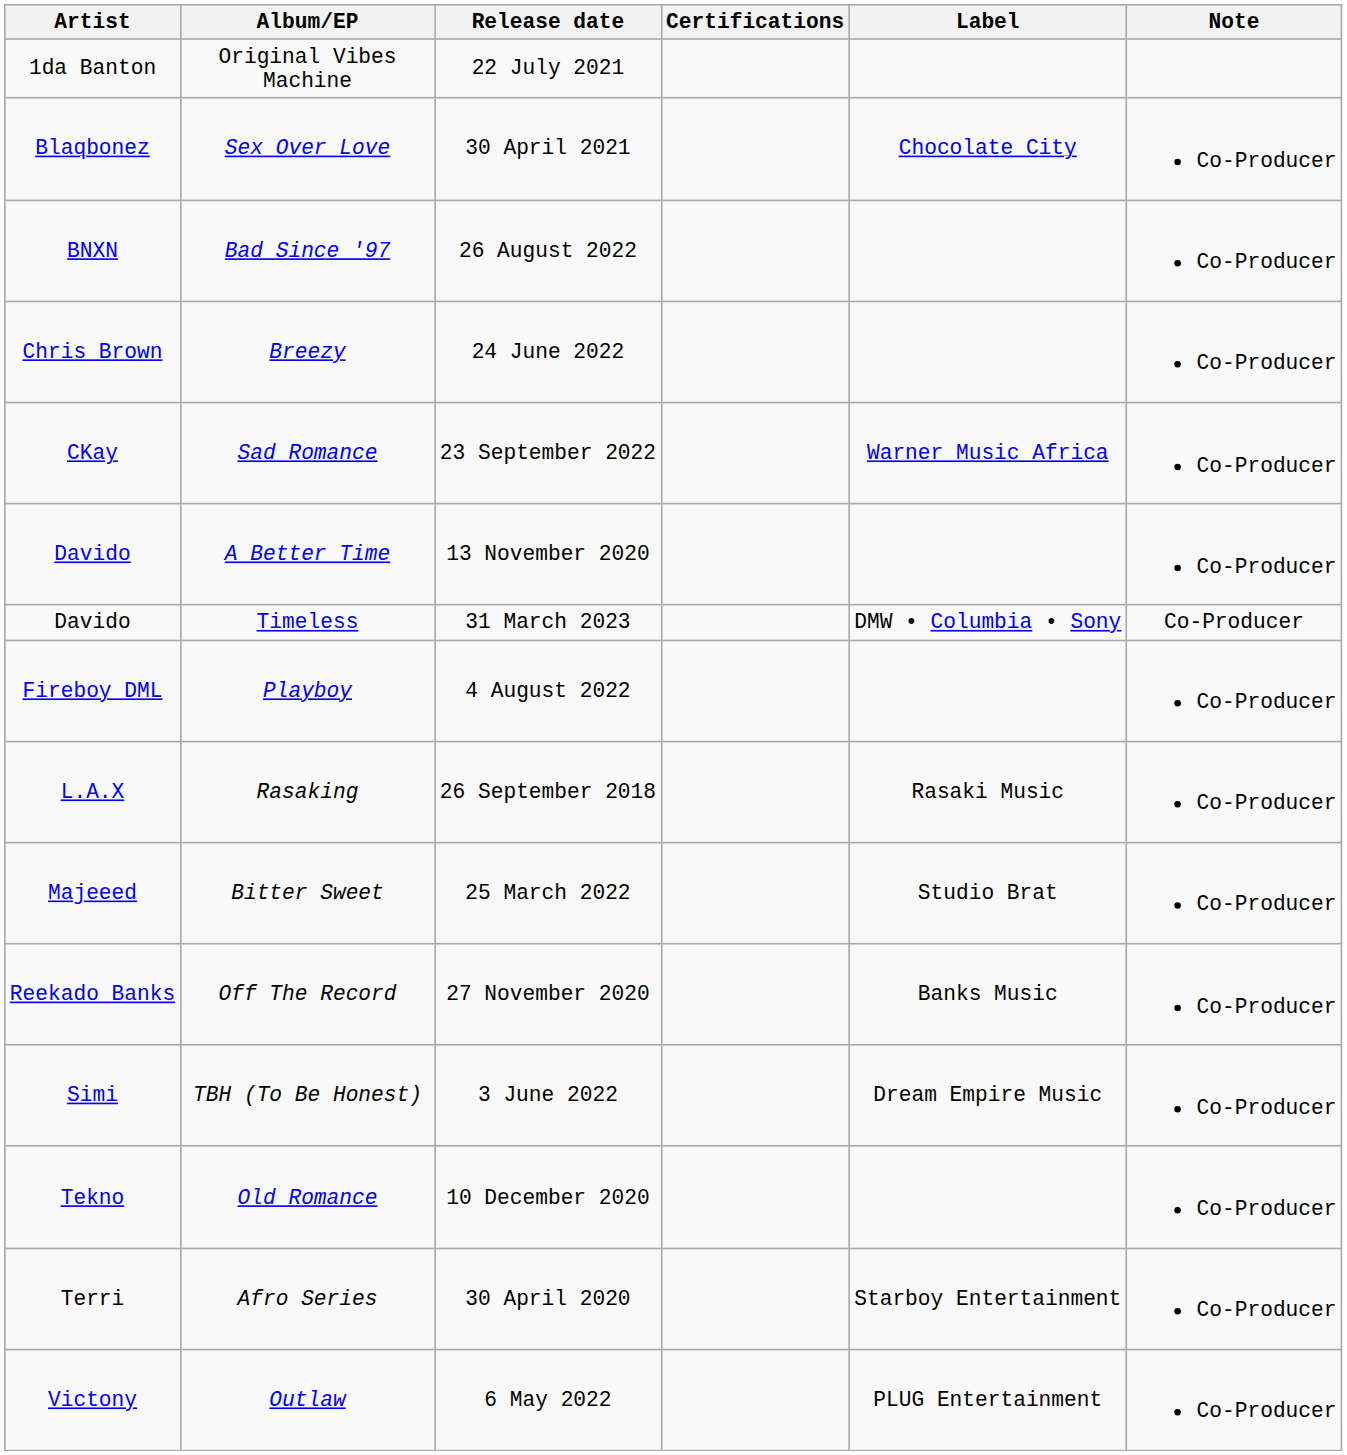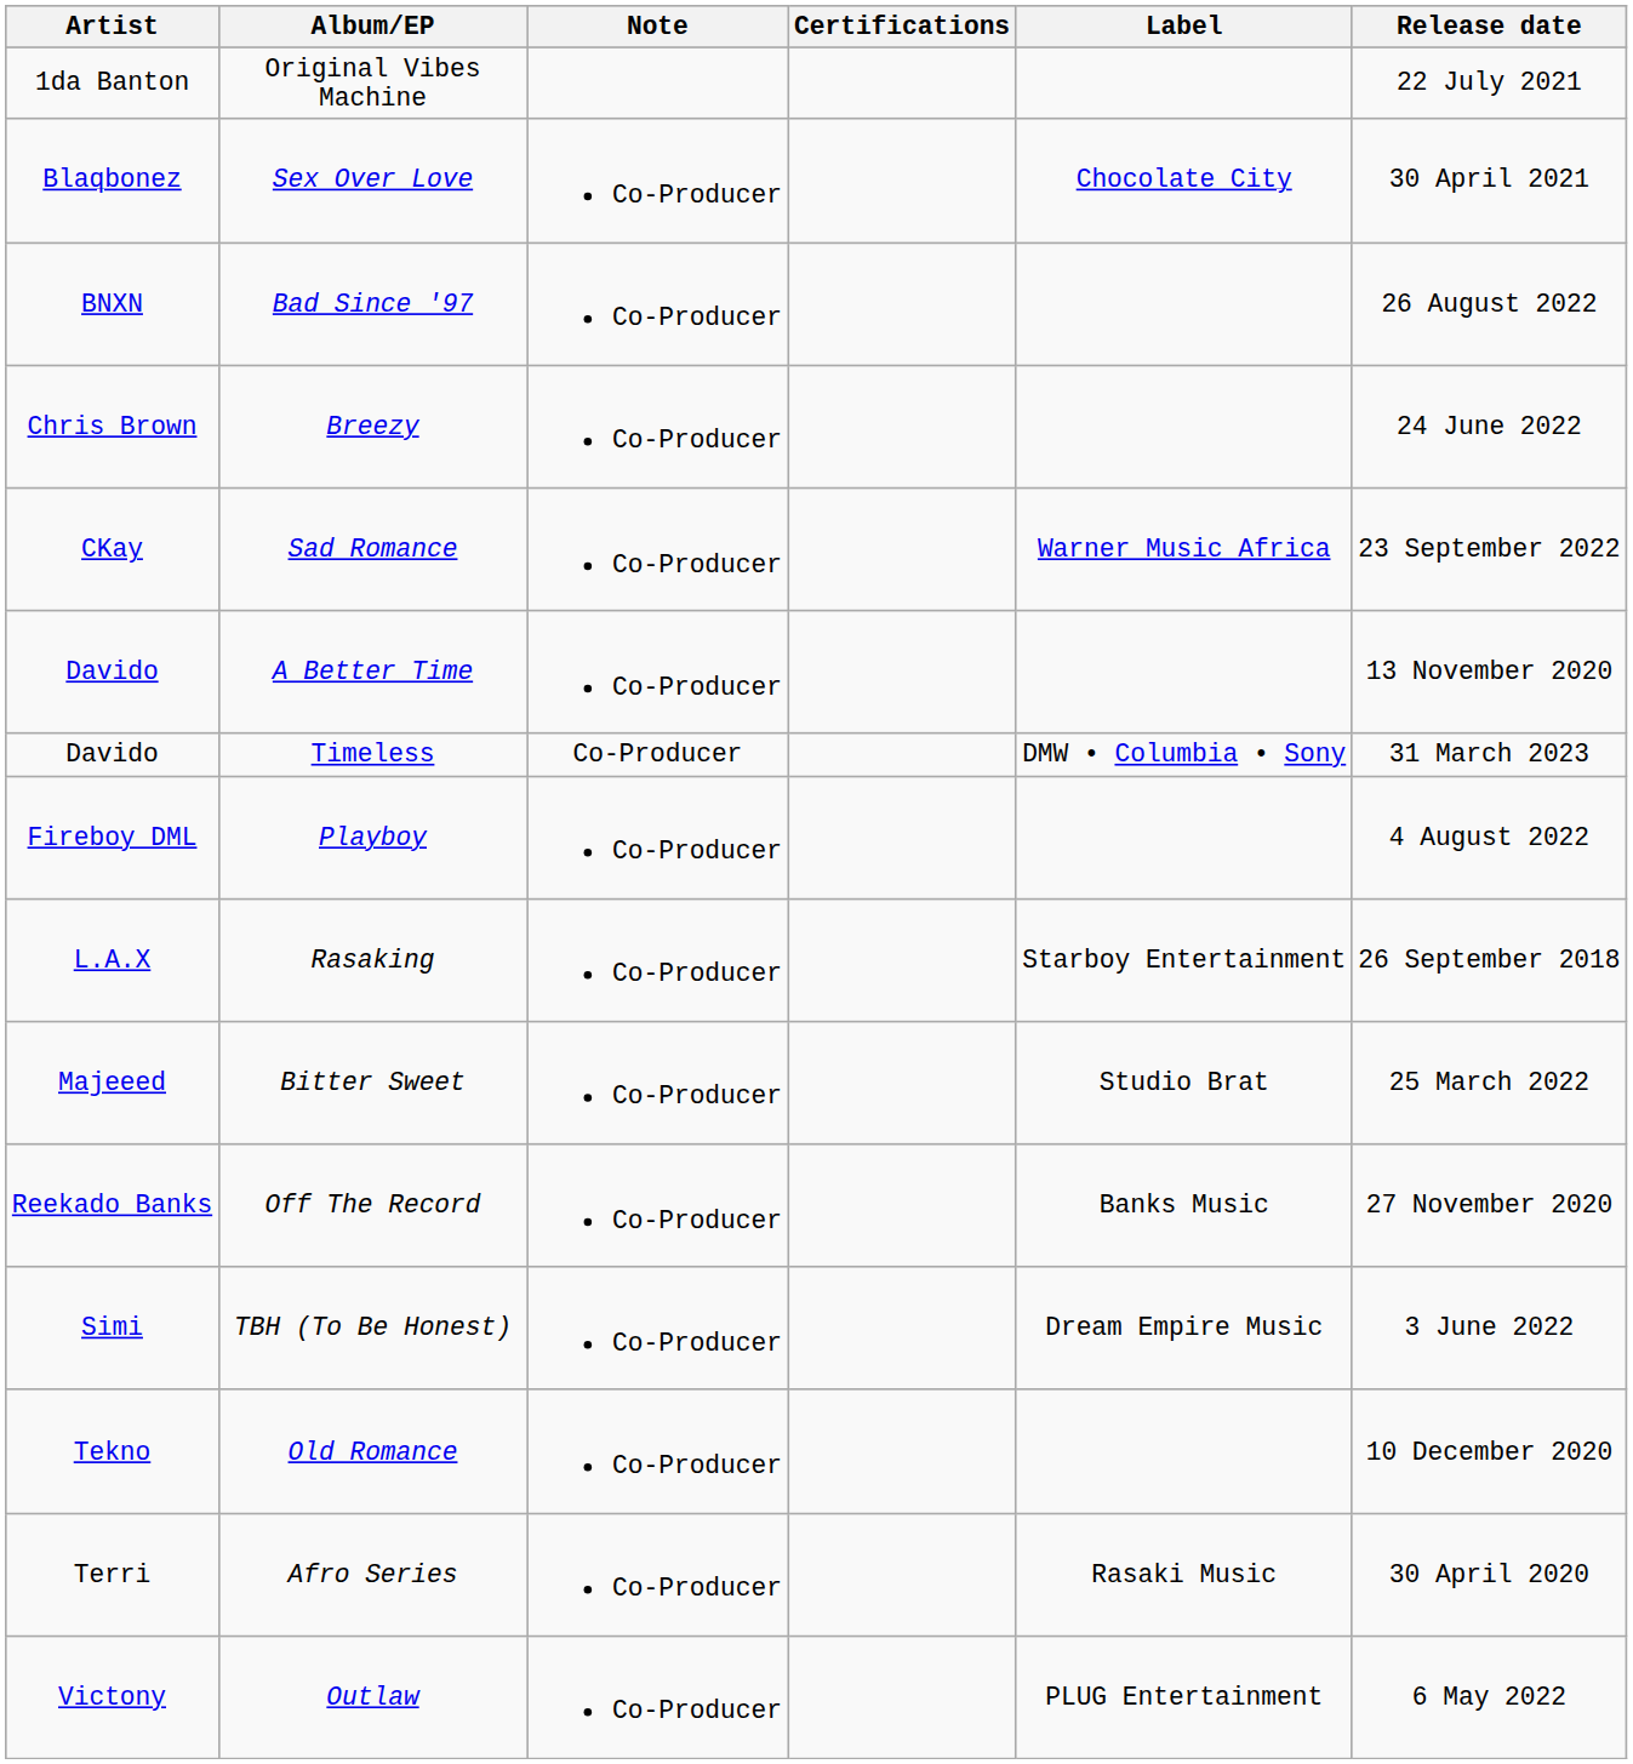columns swapped: Release date <-> Note
Rasaking | Label: Rasaki Music -> Starboy Entertainment
Afro Series | Label: Starboy Entertainment -> Rasaki Music
